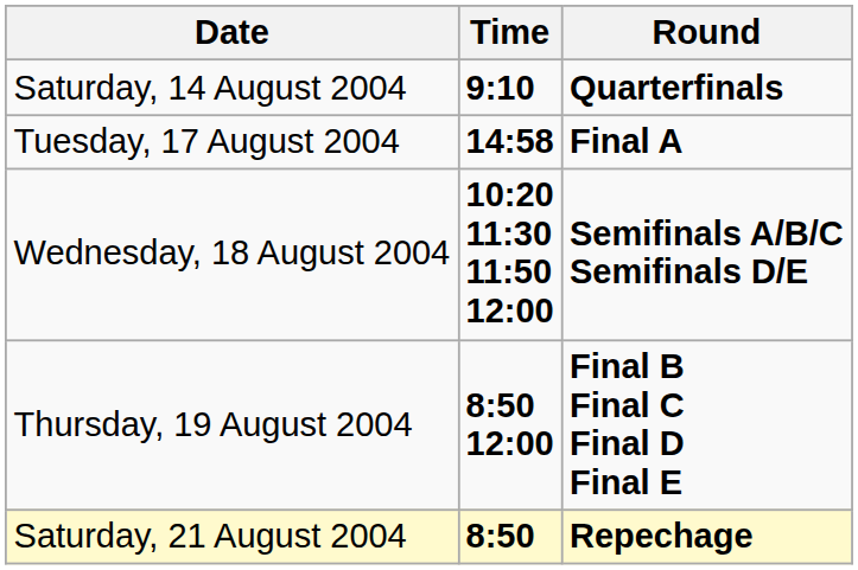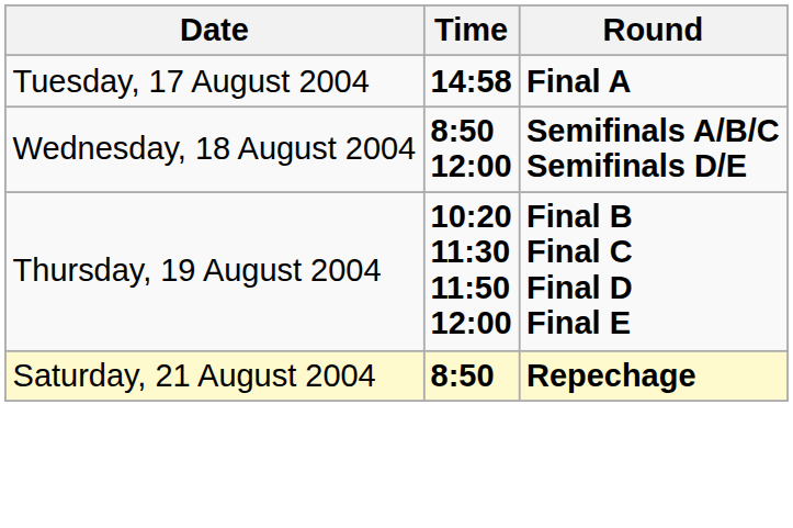- row: Saturday, 14 August 2004 | 9:10 | Quarterfinals
Wednesday, 18 August 2004 | Time: 10:20 11:30 11:50 12:00 -> 8:50 12:00
Thursday, 19 August 2004 | Time: 8:50 12:00 -> 10:20 11:30 11:50 12:00
